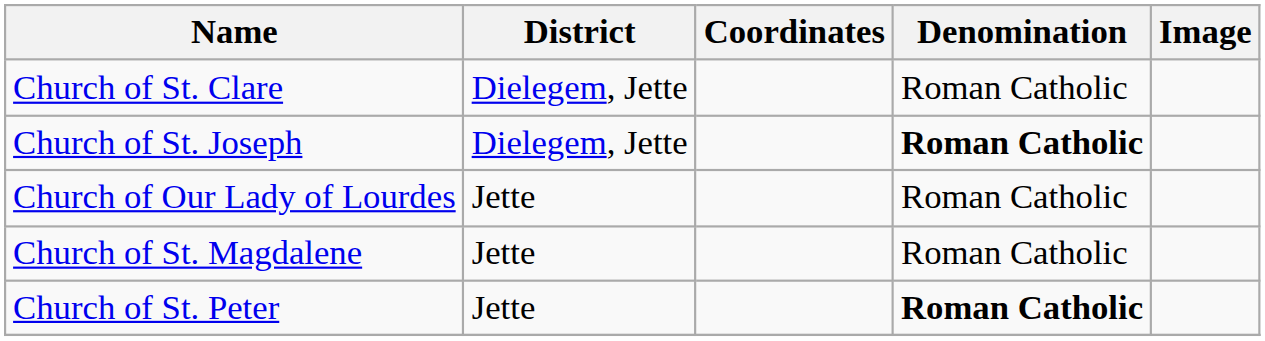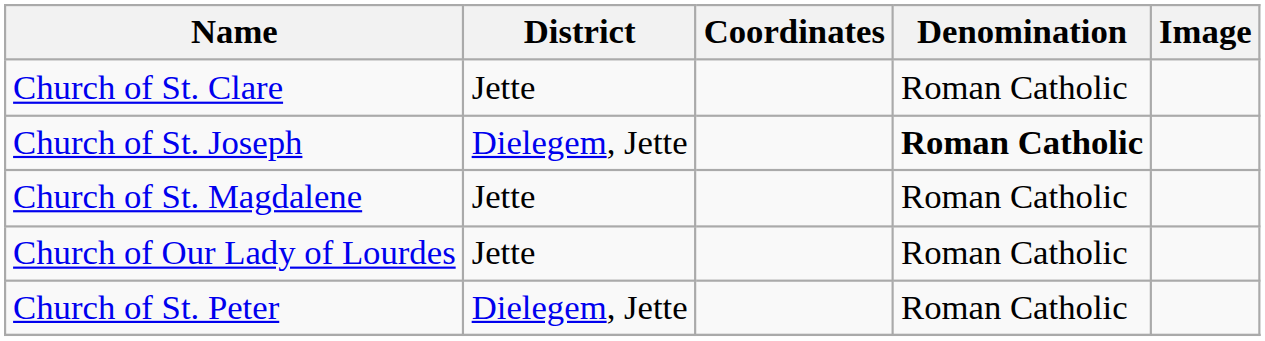Church of St. Clare | District: Dielegem, Jette -> Jette
rows swapped: Church of St. Magdalene <-> Church of Our Lady of Lourdes
Church of St. Peter | District: Jette -> Dielegem, Jette
Church of St. Peter | Denomination: bold -> normal
